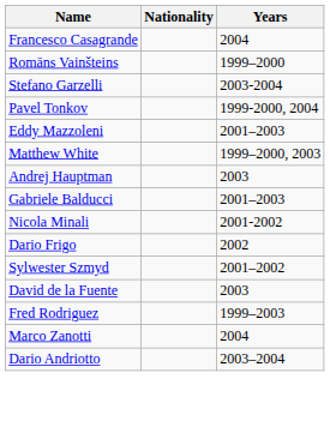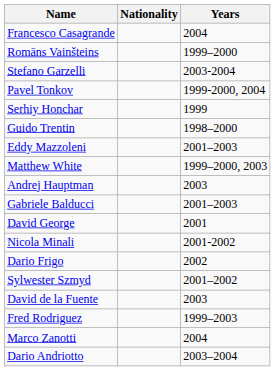+ row: Serhiy Honchar | 1999
+ row: Guido Trentin | 1998–2000
+ row: David George | 2001
